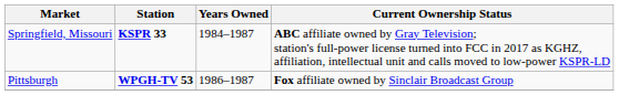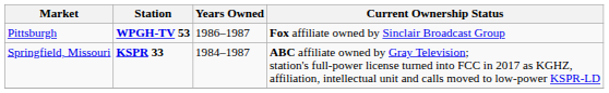rows swapped: Pittsburgh <-> Springfield, Missouri
